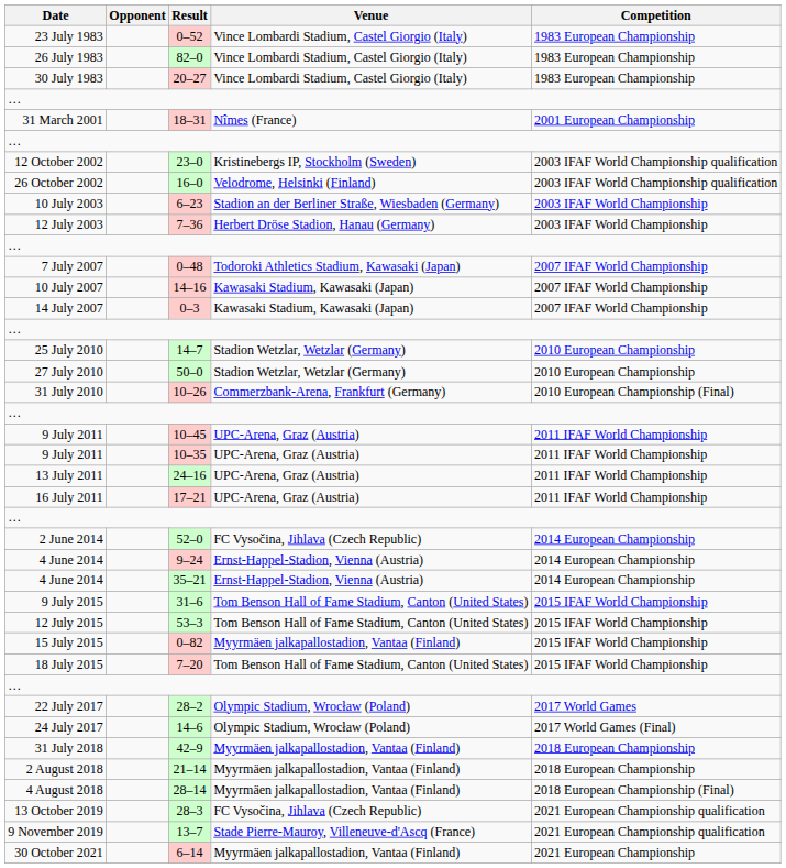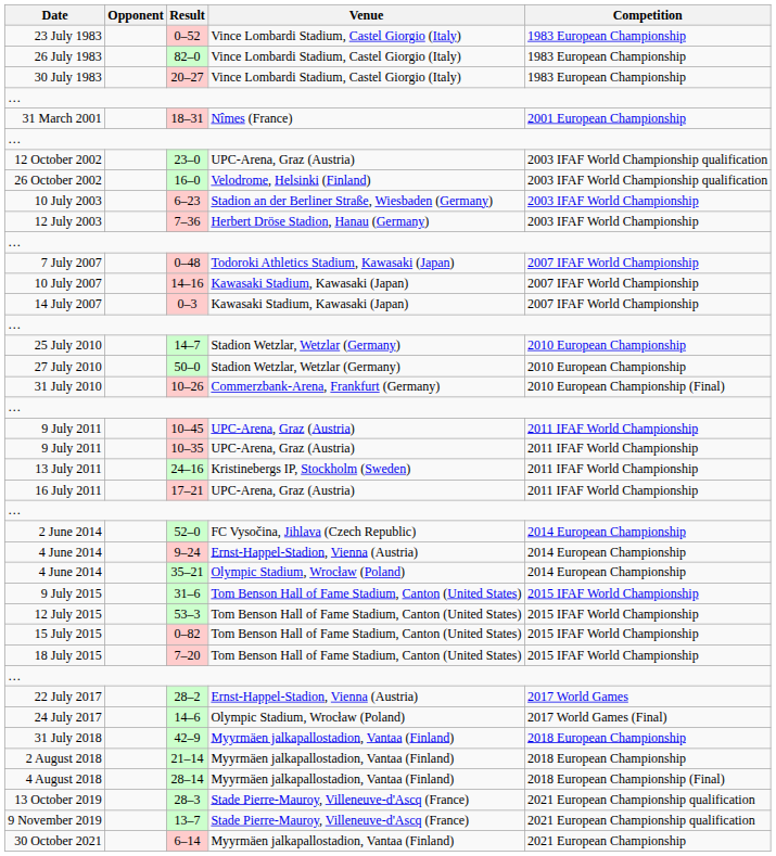23–0 | Venue: Kristinebergs IP, Stockholm (Sweden) -> UPC-Arena, Graz (Austria)
24–16 | Venue: UPC-Arena, Graz (Austria) -> Kristinebergs IP, Stockholm (Sweden)
35–21 | Venue: Ernst-Happel-Stadion, Vienna (Austria) -> Olympic Stadium, Wrocław (Poland)
0–82 | Venue: Myyrmäen jalkapallostadion, Vantaa (Finland) -> Tom Benson Hall of Fame Stadium, Canton (United States)
28–2 | Venue: Olympic Stadium, Wrocław (Poland) -> Ernst-Happel-Stadion, Vienna (Austria)
28–3 | Venue: FC Vysočina, Jihlava (Czech Republic) -> Stade Pierre-Mauroy, Villeneuve-d'Ascq (France)
